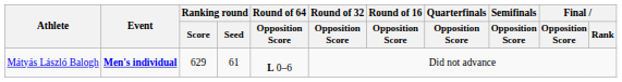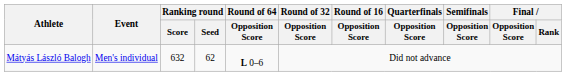Mátyás László Balogh | Event: bold -> normal
Mátyás László Balogh | Ranking round / Score: 629 -> 632
Mátyás László Balogh | Ranking round / Seed: 61 -> 62
